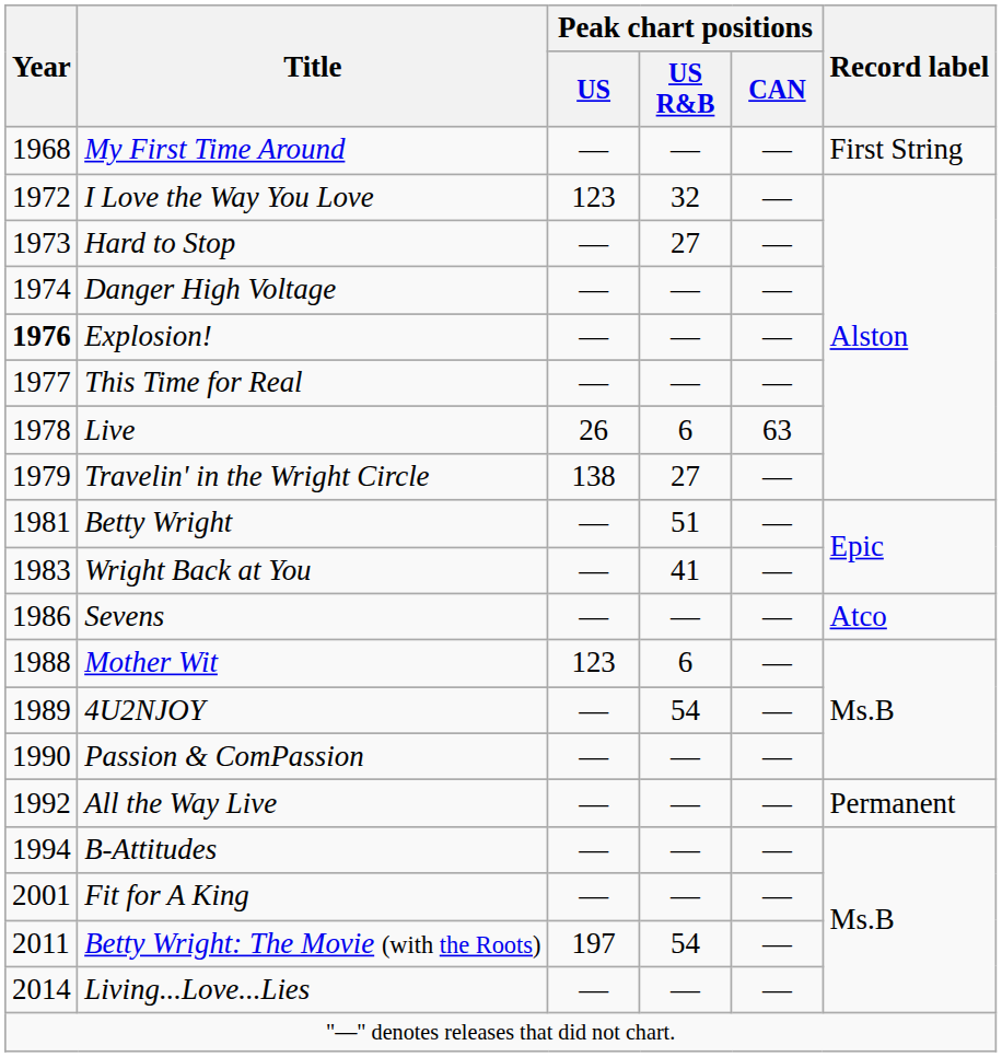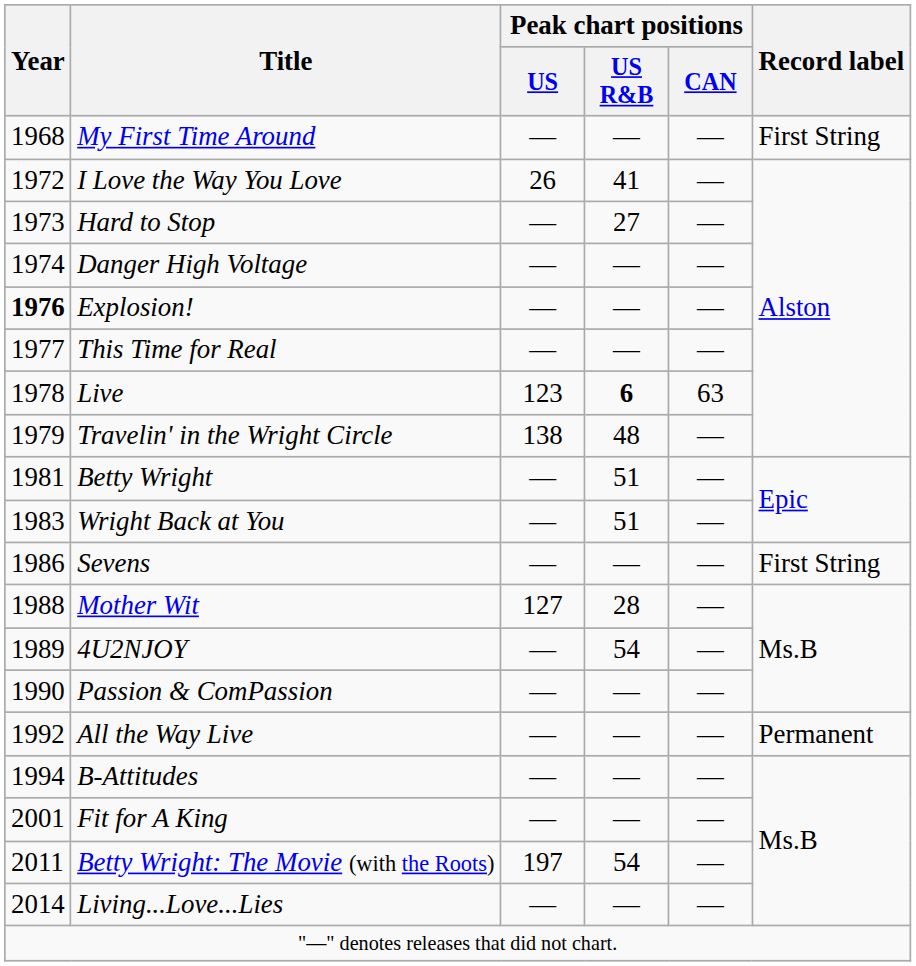I Love the Way You Love | Peak chart positions / US: 123 -> 26
I Love the Way You Love | Peak chart positions / US R&B: 32 -> 41
Live | Peak chart positions / US: 26 -> 123
Live | Peak chart positions / US R&B: normal -> bold
Travelin' in the Wright Circle | Peak chart positions / US R&B: 27 -> 48
Wright Back at You | Peak chart positions / US R&B: 41 -> 51
Sevens | Record label: Atco -> First String
Mother Wit | Peak chart positions / US: 123 -> 127
Mother Wit | Peak chart positions / US R&B: 6 -> 28
